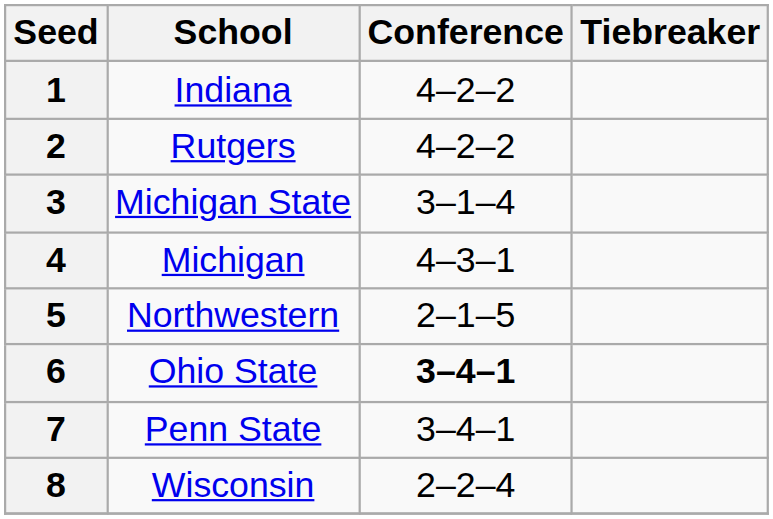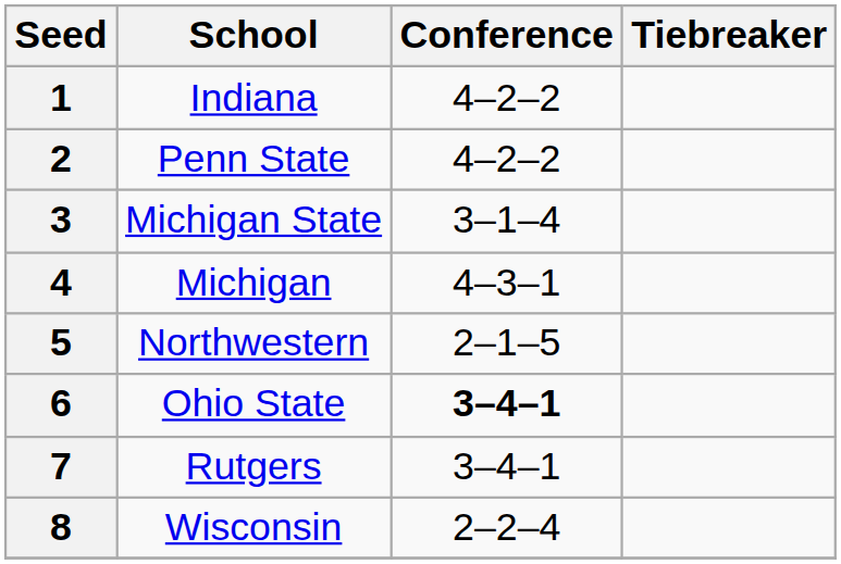2 | School: Rutgers -> Penn State
7 | School: Penn State -> Rutgers
